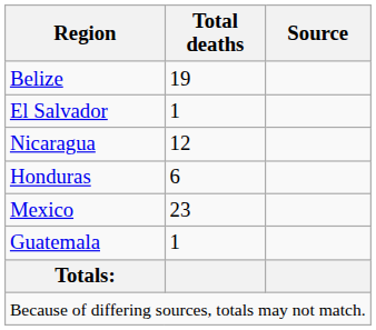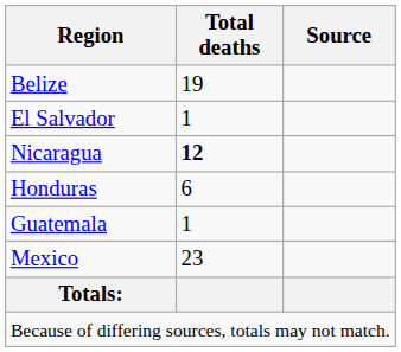Nicaragua | Total deaths: normal -> bold
rows swapped: Guatemala <-> Mexico
